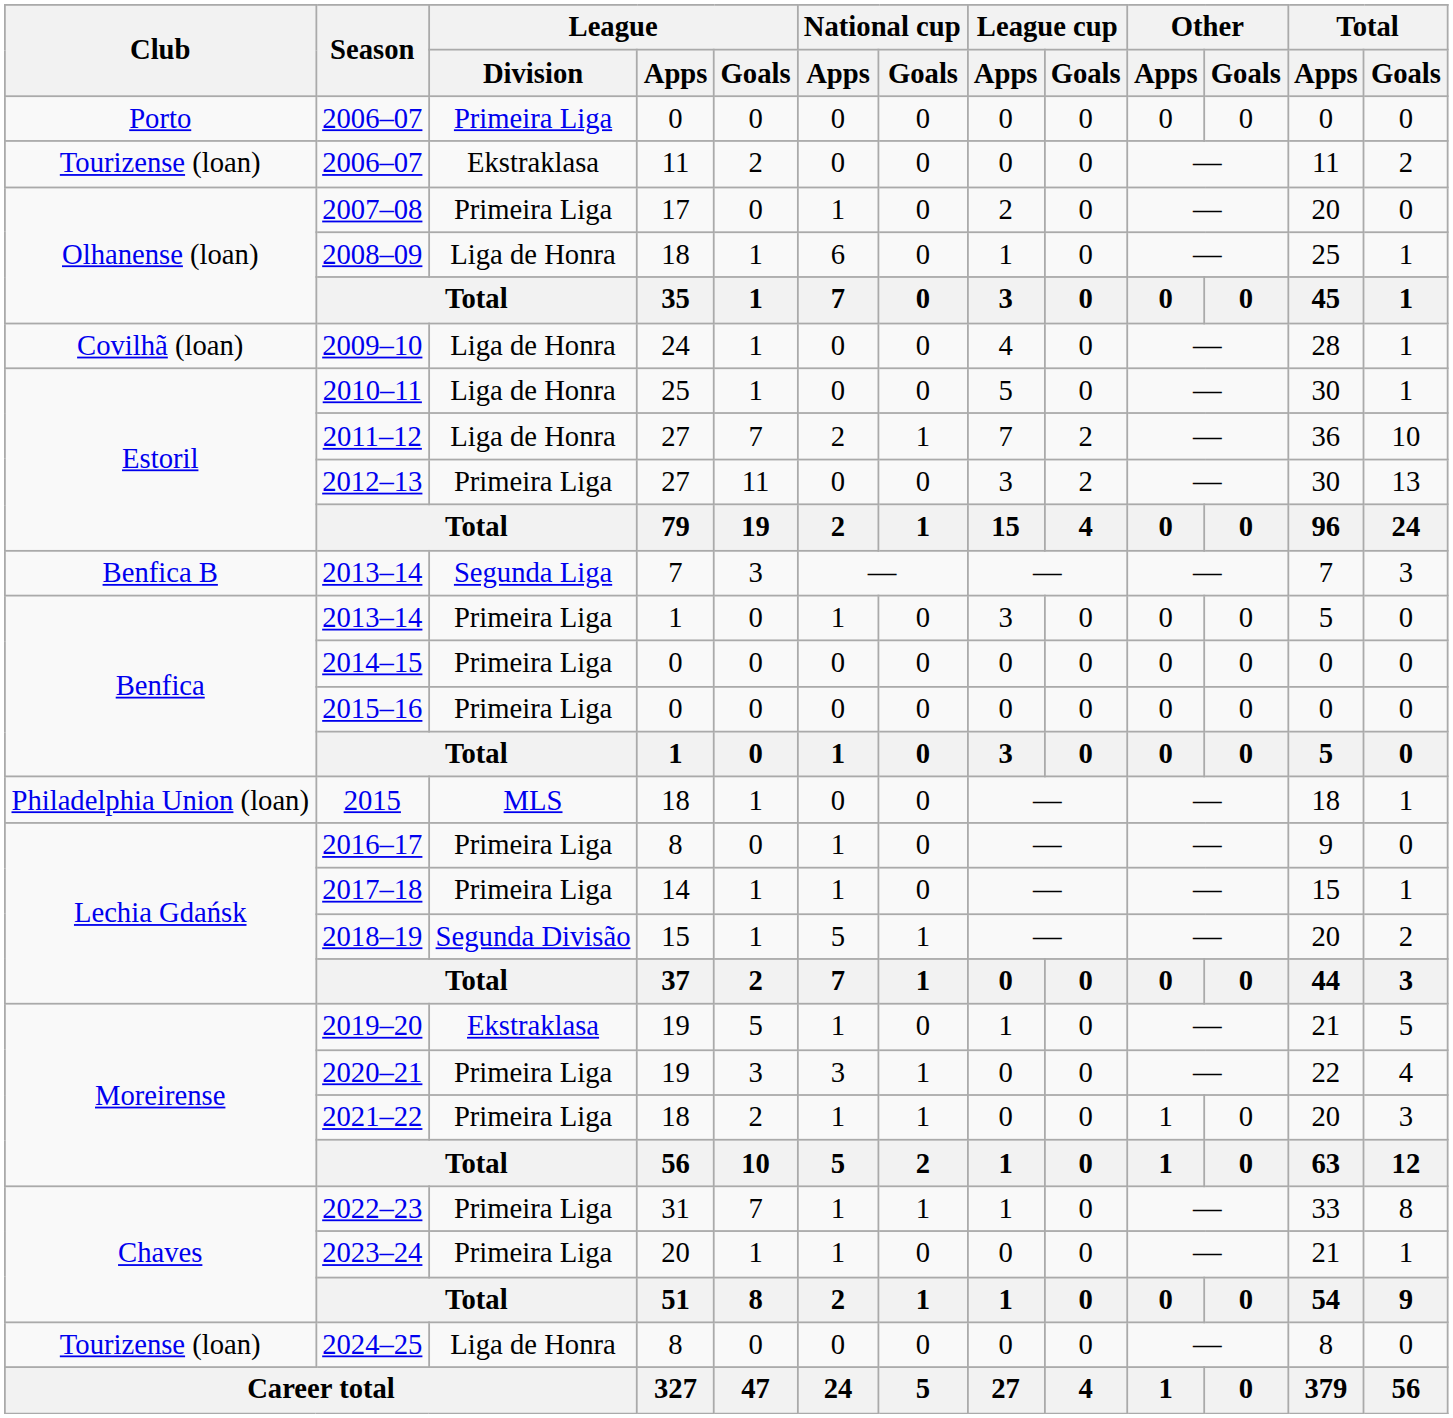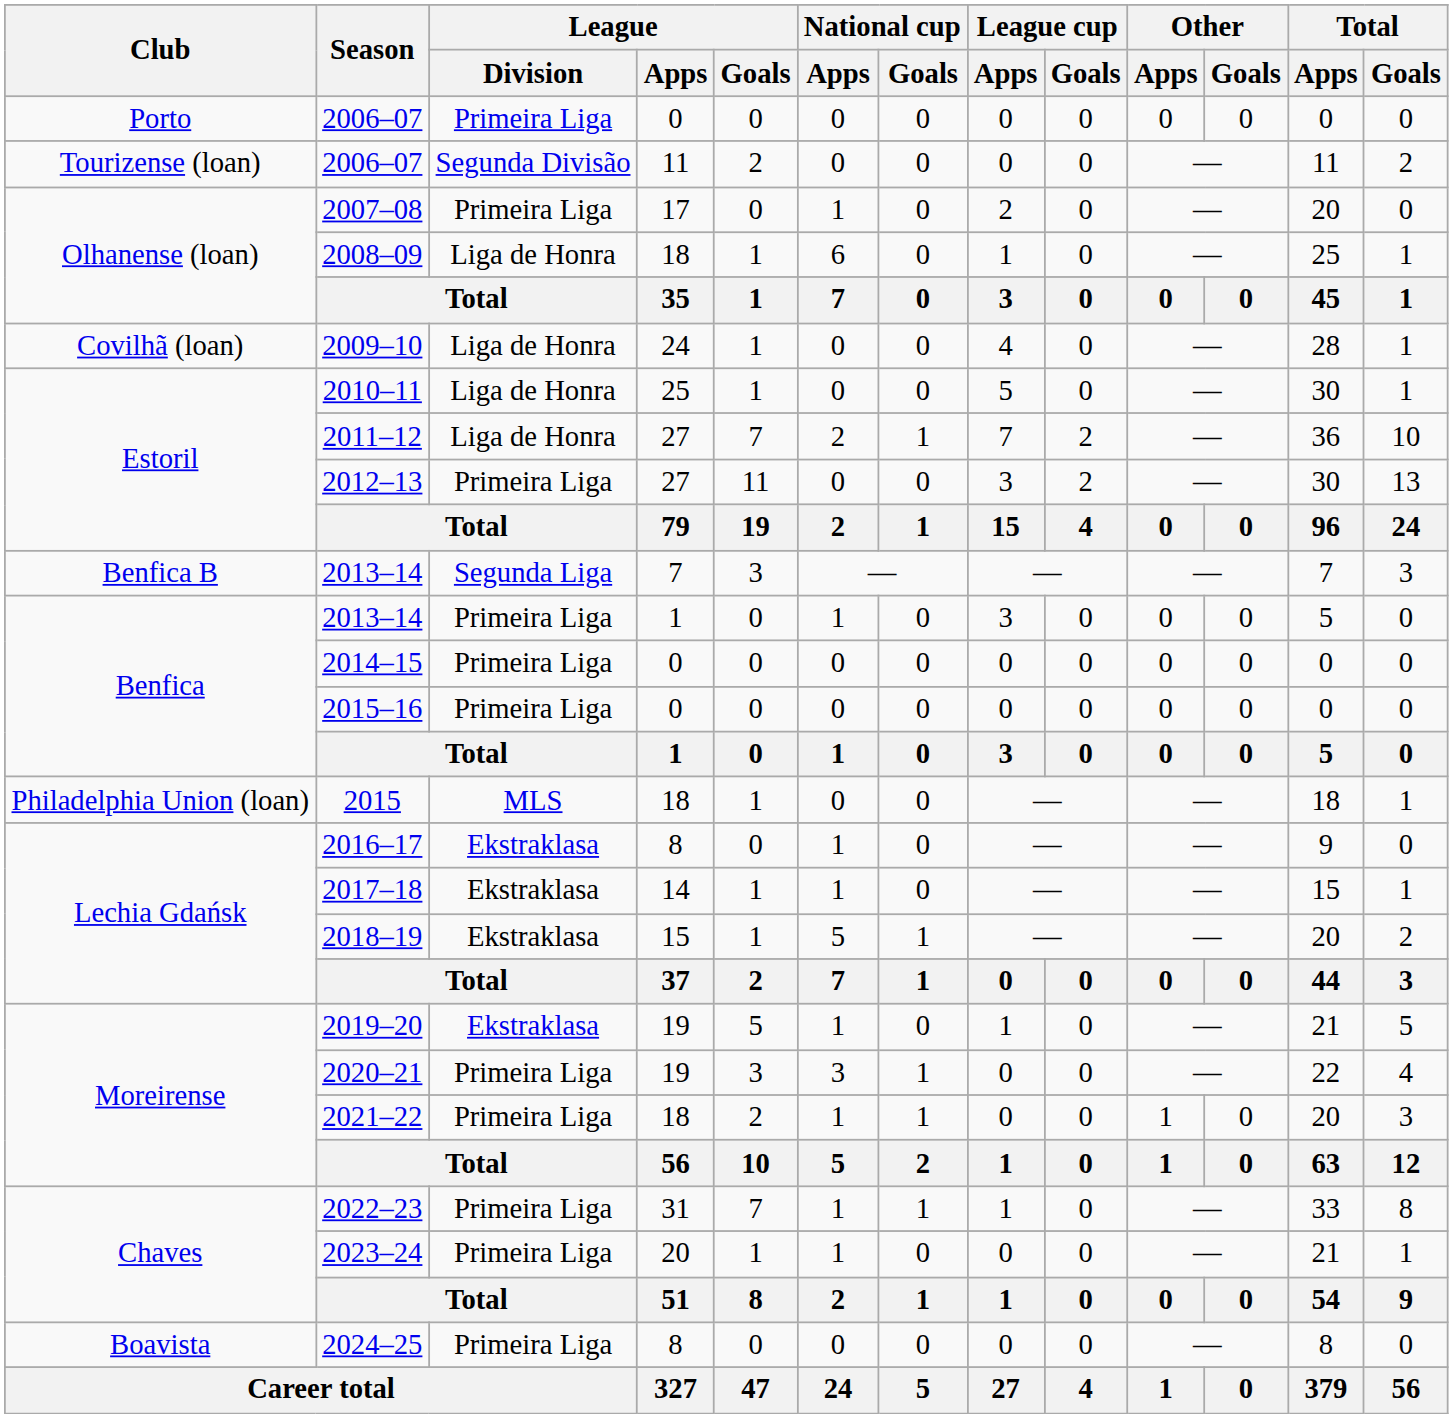2006–07 / 11 | League / Division: Ekstraklasa -> Segunda Divisão
2016–17 | League / Division: Primeira Liga -> Ekstraklasa
2017–18 | League / Division: Primeira Liga -> Ekstraklasa
2018–19 | League / Division: Segunda Divisão -> Ekstraklasa
2024–25 | Club: Tourizense (loan) -> Boavista
2024–25 | League / Division: Liga de Honra -> Primeira Liga
